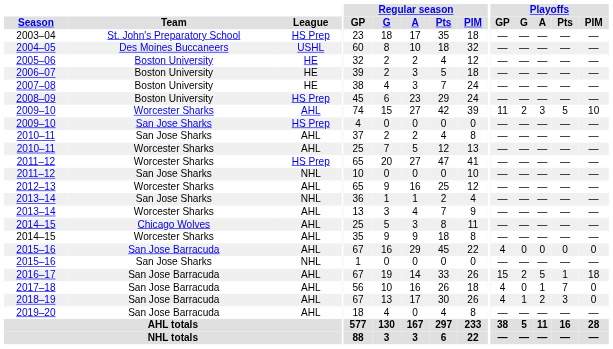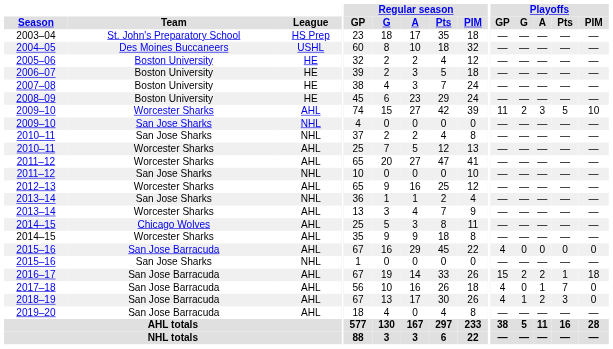2008–09 | League: HS Prep -> HE
2009–10 / San Jose Sharks | League: HS Prep -> NHL
2010–11 / San Jose Sharks | League: AHL -> NHL
2011–12 / Worcester Sharks | League: HS Prep -> AHL
2016–17 | Playoffs / A: 5 -> 2
